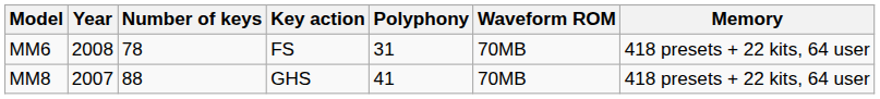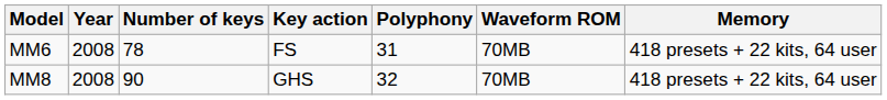MM8 | Year: 2007 -> 2008
MM8 | Number of keys: 88 -> 90
MM8 | Polyphony: 41 -> 32
